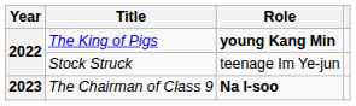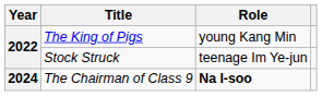The King of Pigs | Role: bold -> normal
The Chairman of Class 9 | Year: 2023 -> 2024
